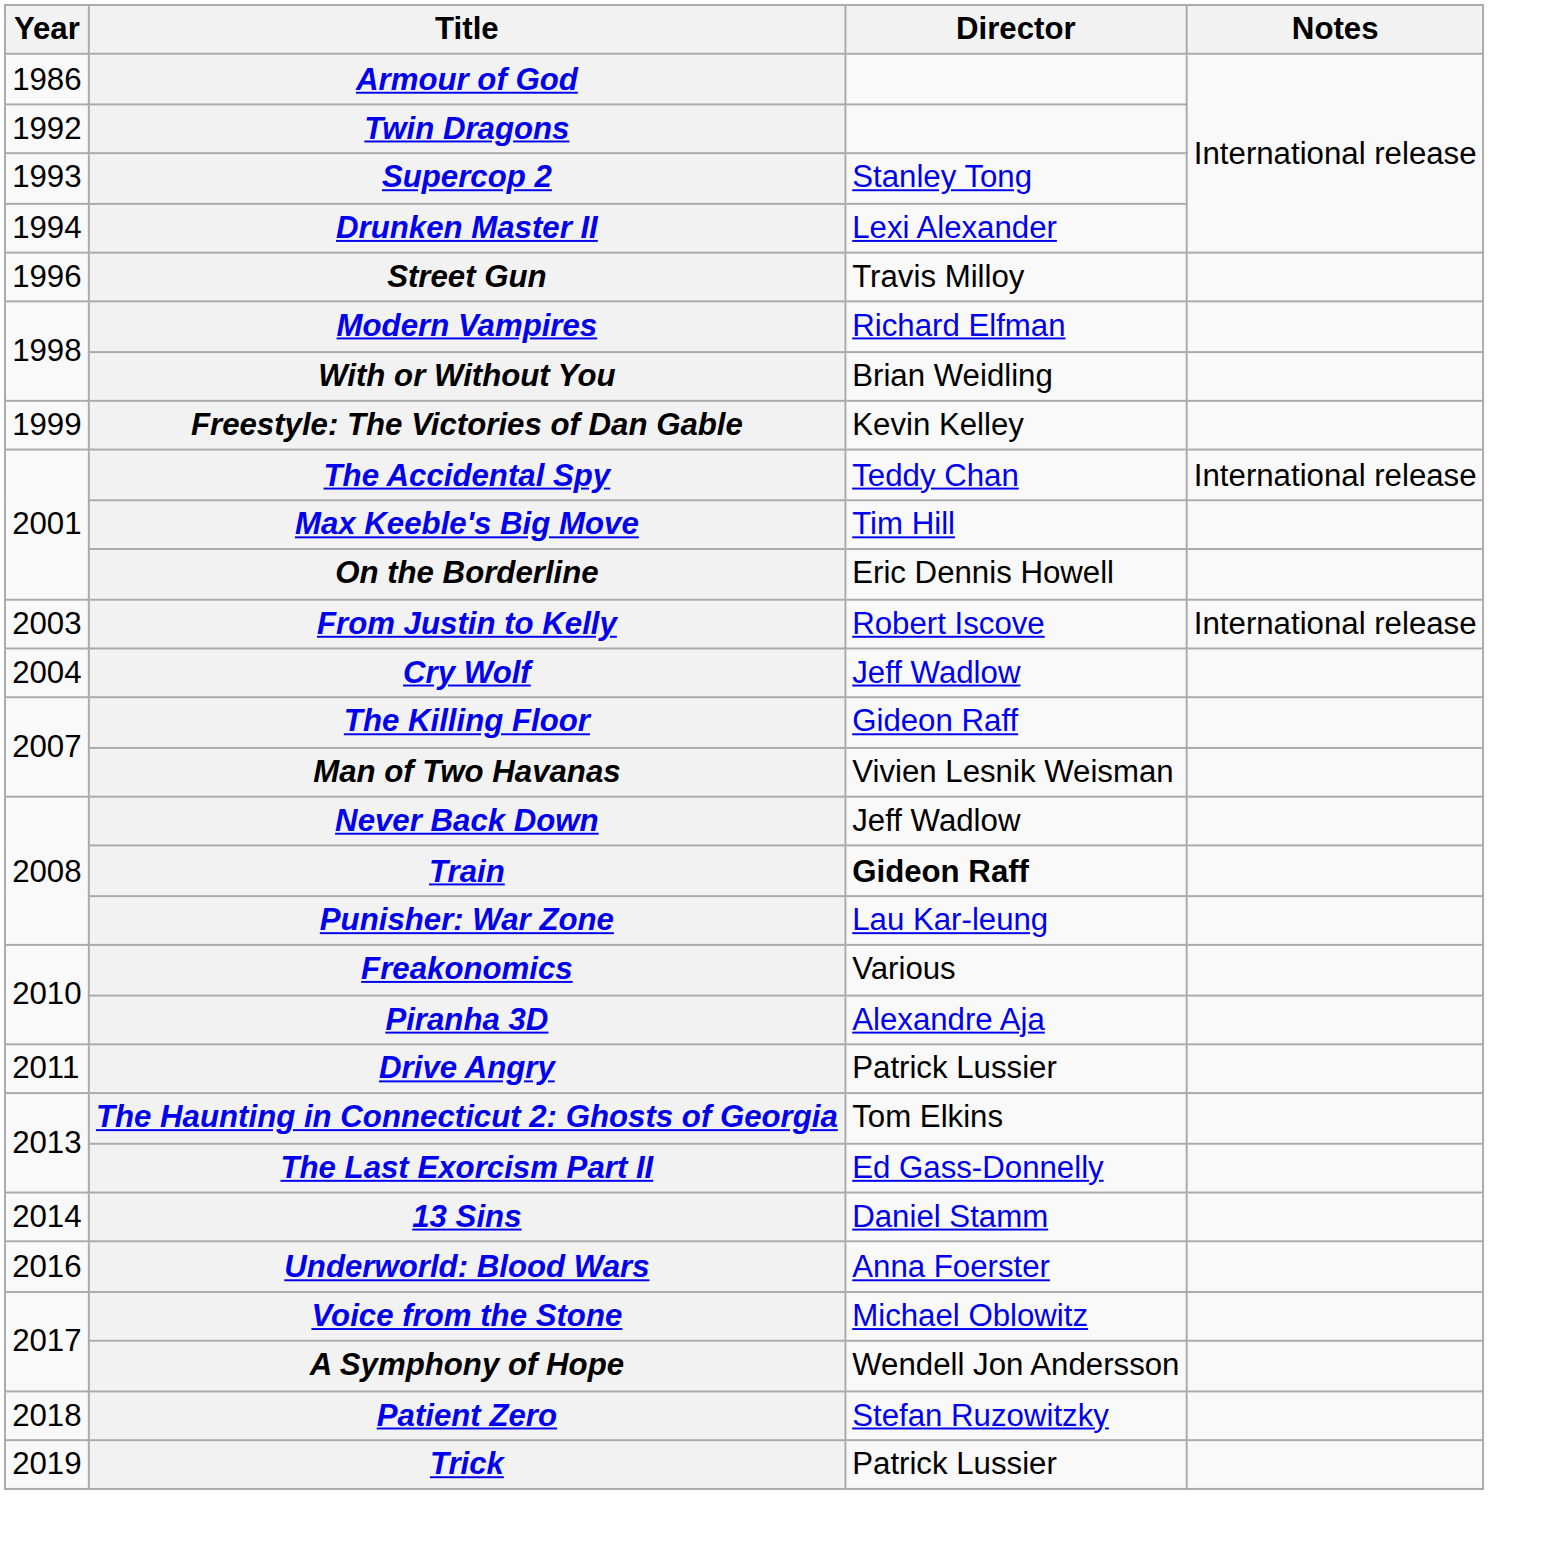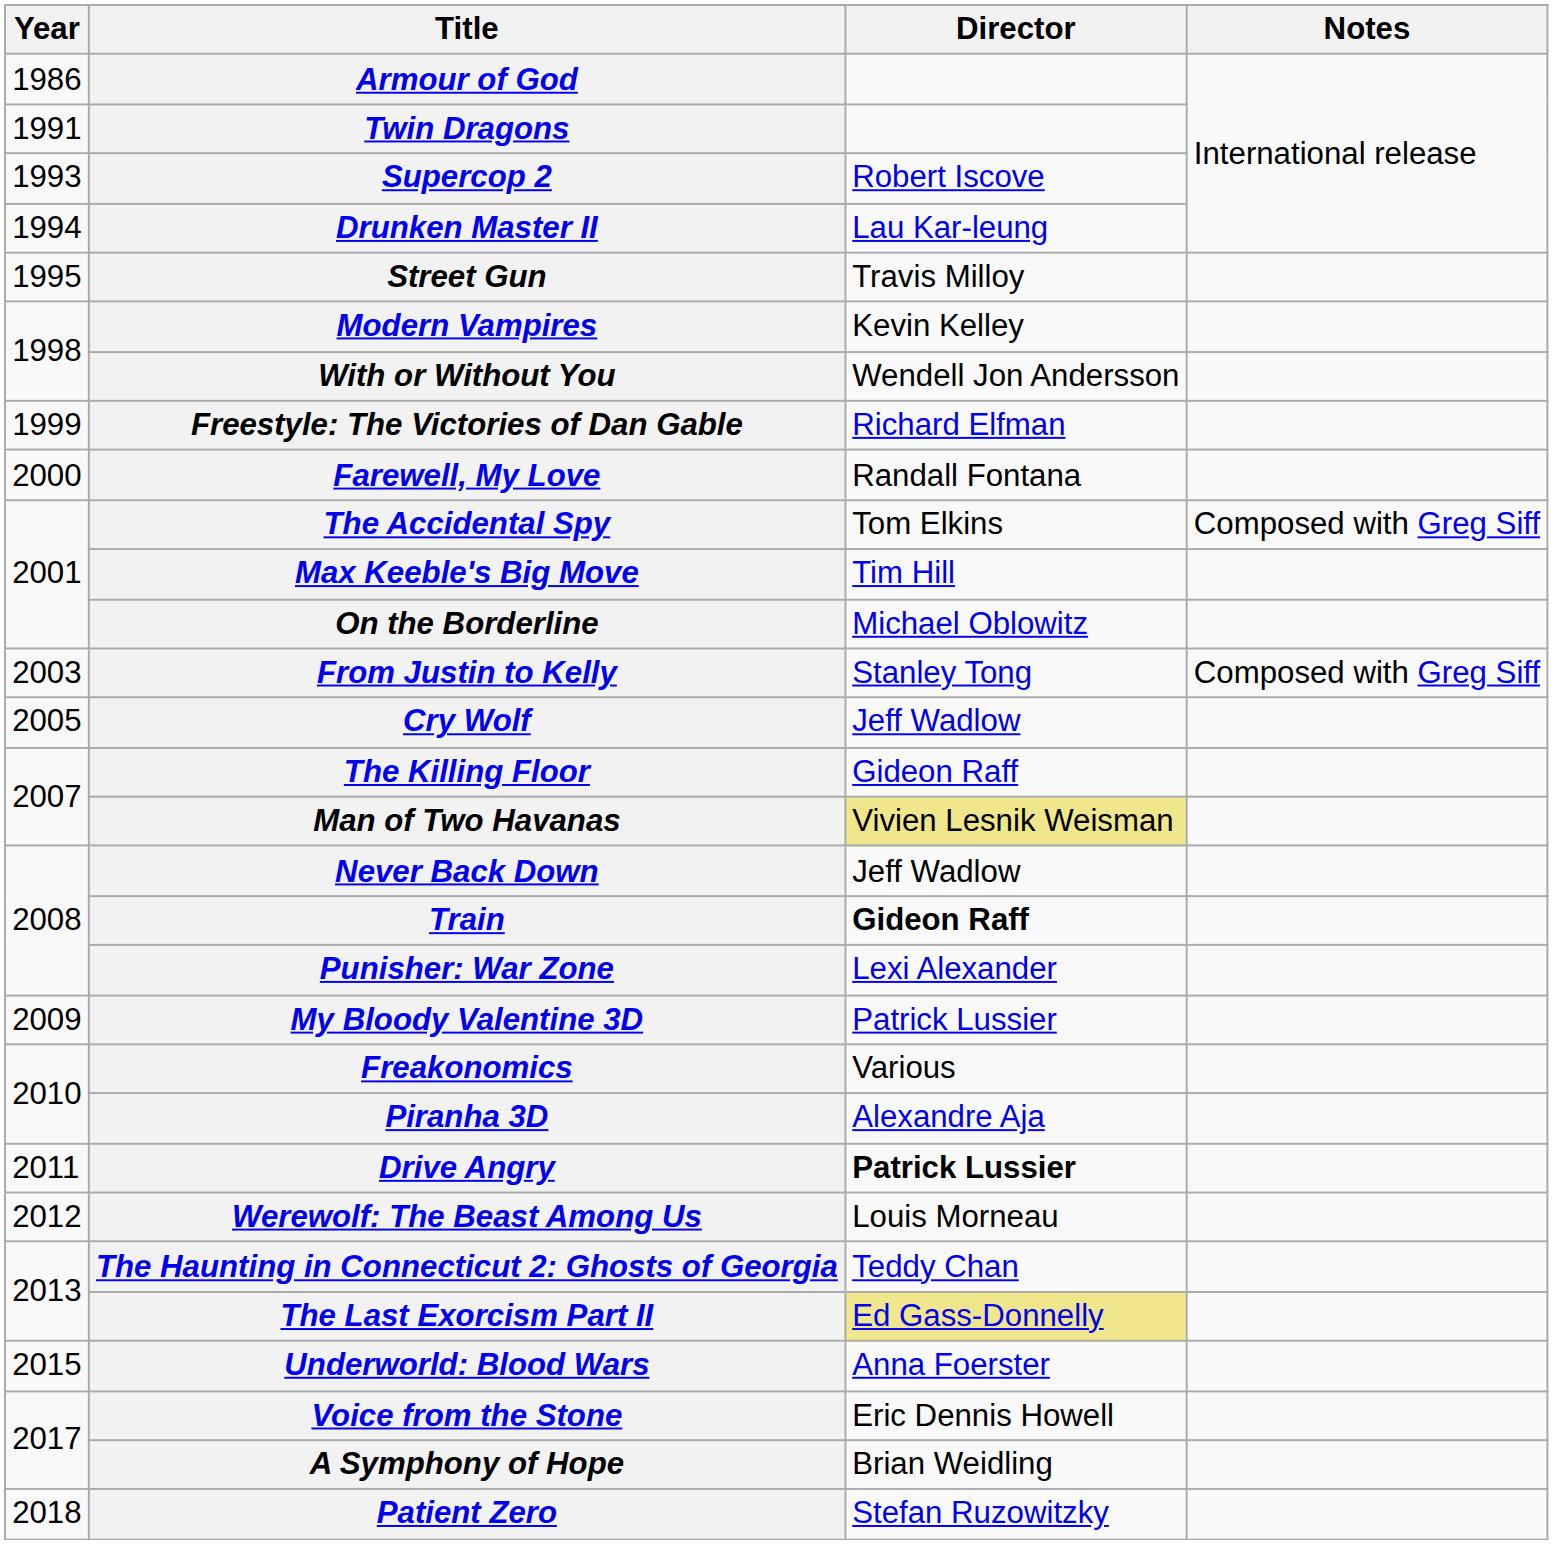Twin Dragons | Year: 1992 -> 1991
Supercop 2 | Director: Stanley Tong -> Robert Iscove
Drunken Master II | Director: Lexi Alexander -> Lau Kar-leung
Street Gun | Year: 1996 -> 1995
Modern Vampires | Director: Richard Elfman -> Kevin Kelley
With or Without You | Director: Brian Weidling -> Wendell Jon Andersson
Freestyle: The Victories of Dan Gable | Director: Kevin Kelley -> Richard Elfman
+ row: 2000 | Farewell, My Love | Randall Fontana
The Accidental Spy | Director: Teddy Chan -> Tom Elkins
The Accidental Spy | Notes: International release -> Composed with Greg Siff
On the Borderline | Director: Eric Dennis Howell -> Michael Oblowitz
From Justin to Kelly | Director: Robert Iscove -> Stanley Tong
From Justin to Kelly | Notes: International release -> Composed with Greg Siff
Cry Wolf | Year: 2004 -> 2005
Man of Two Havanas | Director: no background -> khaki background
Punisher: War Zone | Director: Lau Kar-leung -> Lexi Alexander
+ row: 2009 | My Bloody Valentine 3D | Patrick Lussier
Drive Angry | Director: normal -> bold
+ row: 2012 | Werewolf: The Beast Among Us | Louis Morneau
The Haunting in Connecticut 2: Ghosts of Georgia | Director: Tom Elkins -> Teddy Chan
The Last Exorcism Part II | Director: no background -> khaki background
- row: 2014 | 13 Sins | Daniel Stamm
Underworld: Blood Wars | Year: 2016 -> 2015
Voice from the Stone | Director: Michael Oblowitz -> Eric Dennis Howell
A Symphony of Hope | Director: Wendell Jon Andersson -> Brian Weidling
- row: 2019 | Trick | Patrick Lussier
